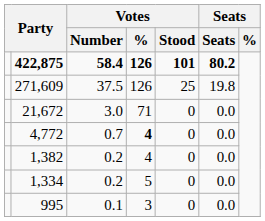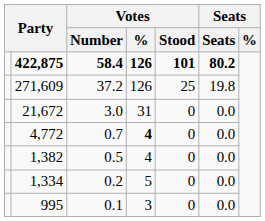271,609 | Votes / Number: 37.5 -> 37.2
21,672 | Votes / %: 71 -> 31
1,382 | Votes / Number: 0.2 -> 0.5
